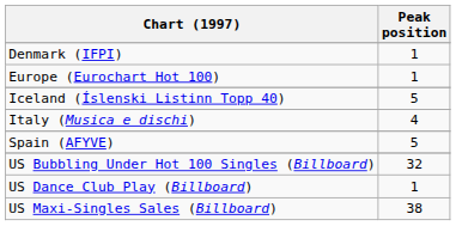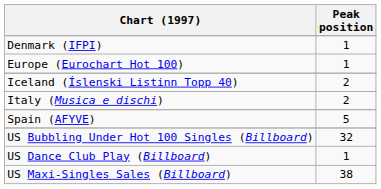Iceland (Íslenski Listinn Topp 40) | Peak position: 5 -> 2
Italy (Musica e dischi) | Peak position: 4 -> 2
